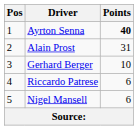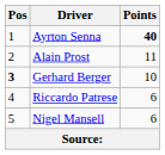Alain Prost | Points: 31 -> 11
Gerhard Berger | Pos: normal -> bold
